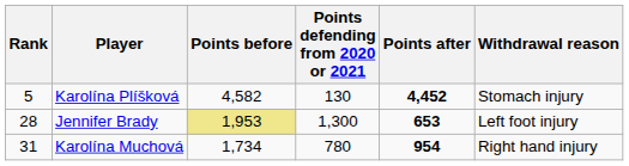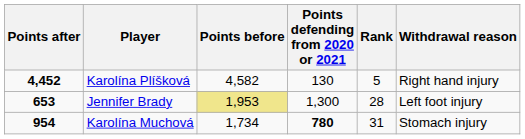columns swapped: Rank <-> Points after
Karolína Plíšková | Withdrawal reason: Stomach injury -> Right hand injury
Karolína Muchová | Points defending from 2020 or 2021: normal -> bold
Karolína Muchová | Withdrawal reason: Right hand injury -> Stomach injury
